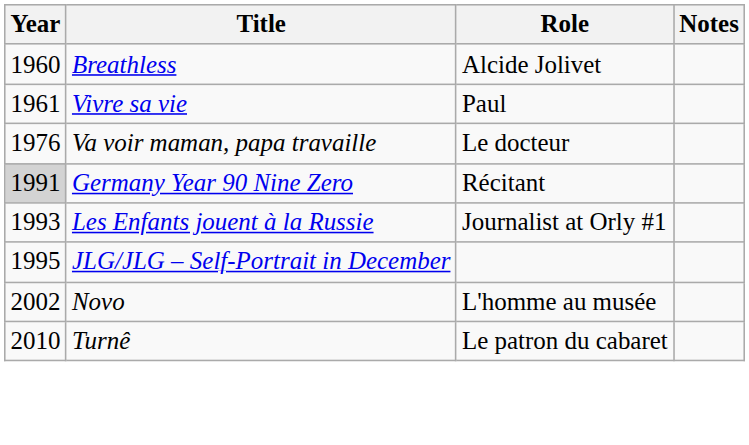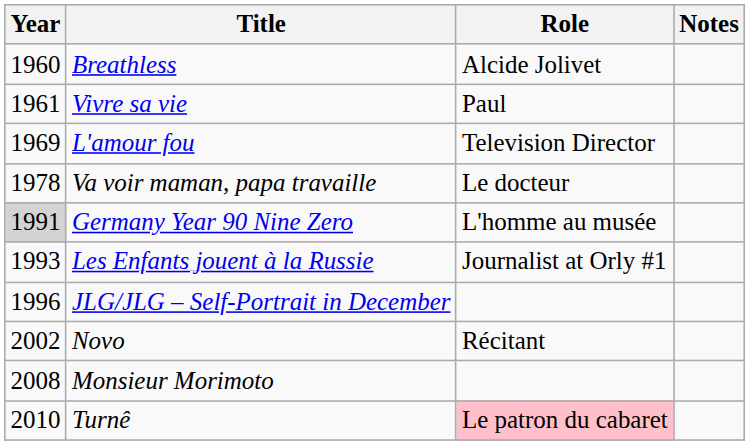+ row: 1969 | L'amour fou | Television Director
Va voir maman, papa travaille | Year: 1976 -> 1978
Germany Year 90 Nine Zero | Role: Récitant -> L'homme au musée
JLG/JLG – Self-Portrait in December | Year: 1995 -> 1996
Novo | Role: L'homme au musée -> Récitant
+ row: 2008 | Monsieur Morimoto
Turnê | Role: no background -> pink background
